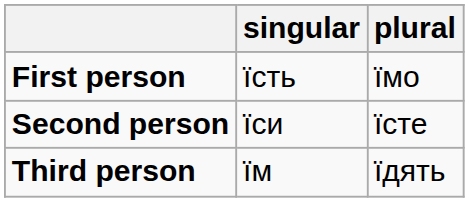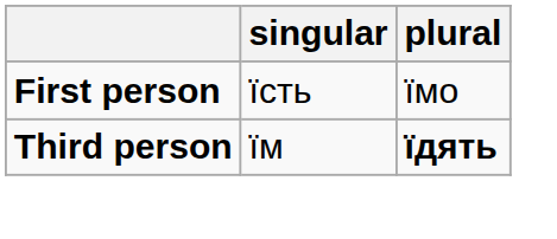- row: Second person | їси | їсте
Third person | plural: normal -> bold
